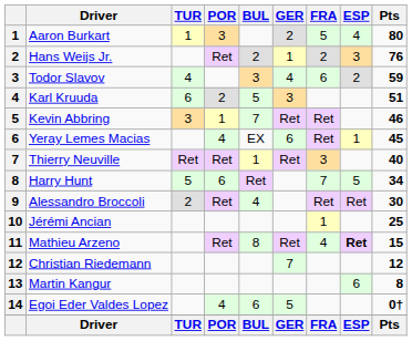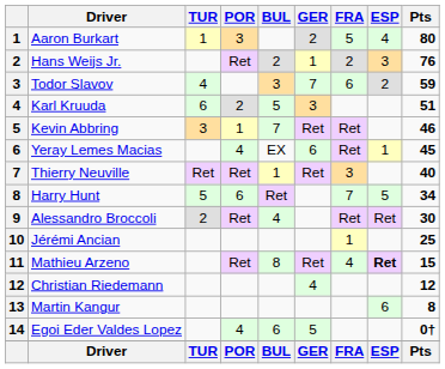Todor Slavov | GER: 4 -> 7
Christian Riedemann | GER: 7 -> 4
